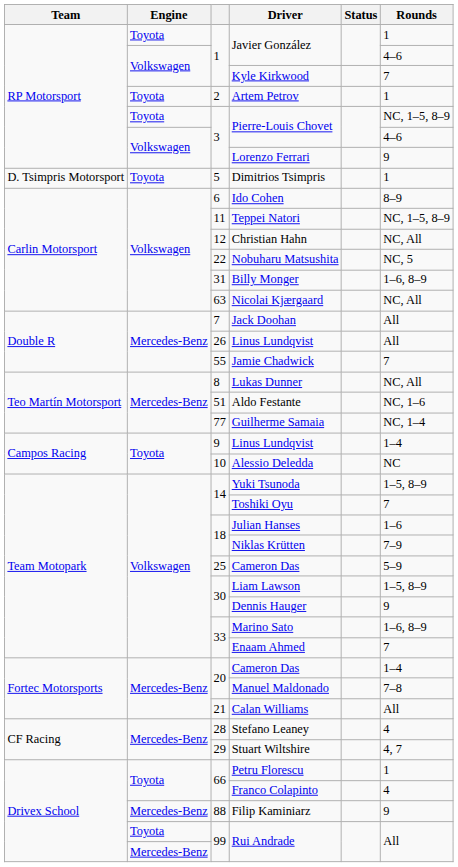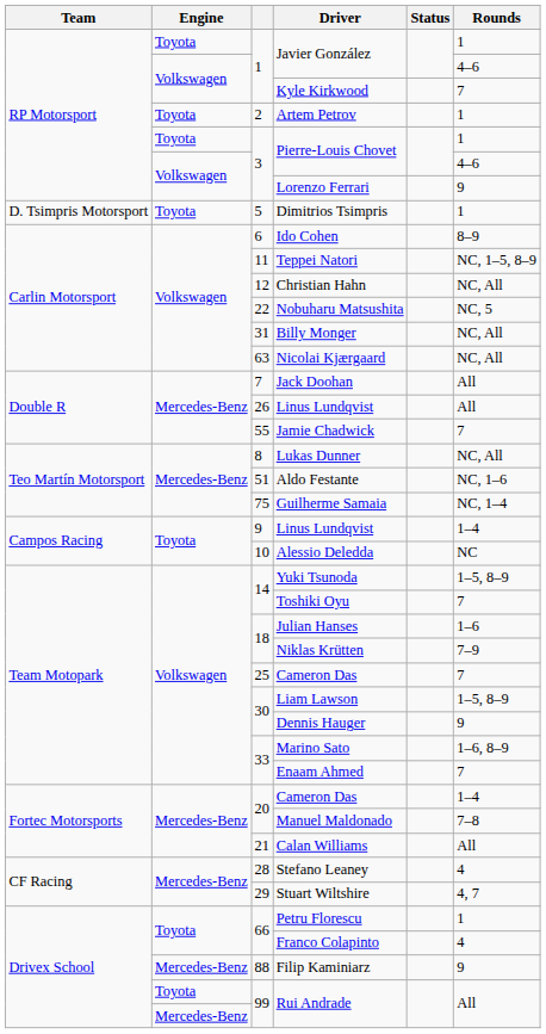Toyota / Pierre-Louis Chovet | Rounds: NC, 1–5, 8–9 -> 1
Billy Monger | Rounds: 1–6, 8–9 -> NC, All
Guilherme Samaia | column 3: 77 -> 75
Volkswagen / Cameron Das | Rounds: 5–9 -> 7
